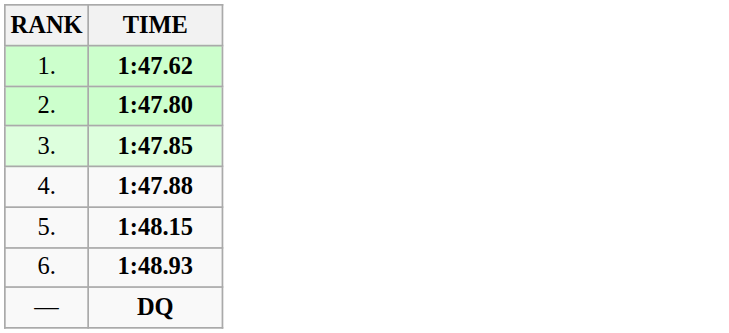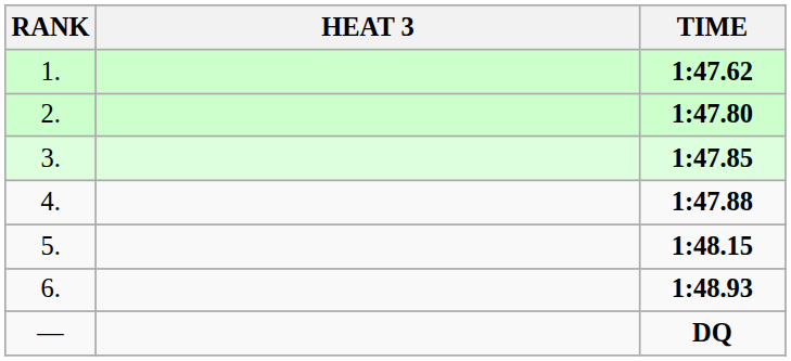+ column: HEAT 3
